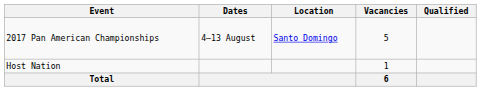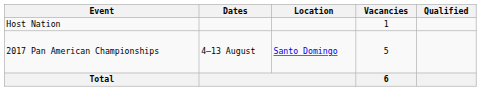rows swapped: Host Nation <-> 2017 Pan American Championships
